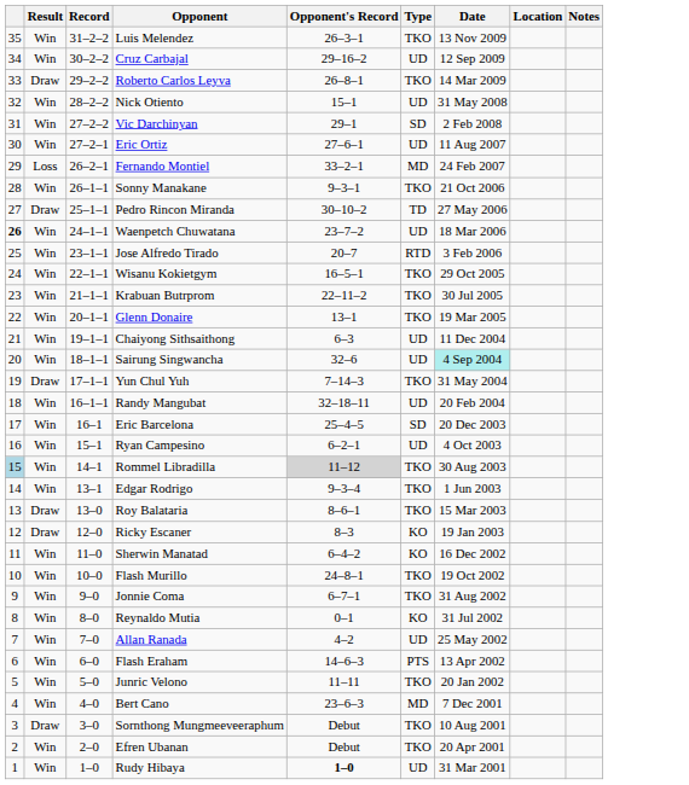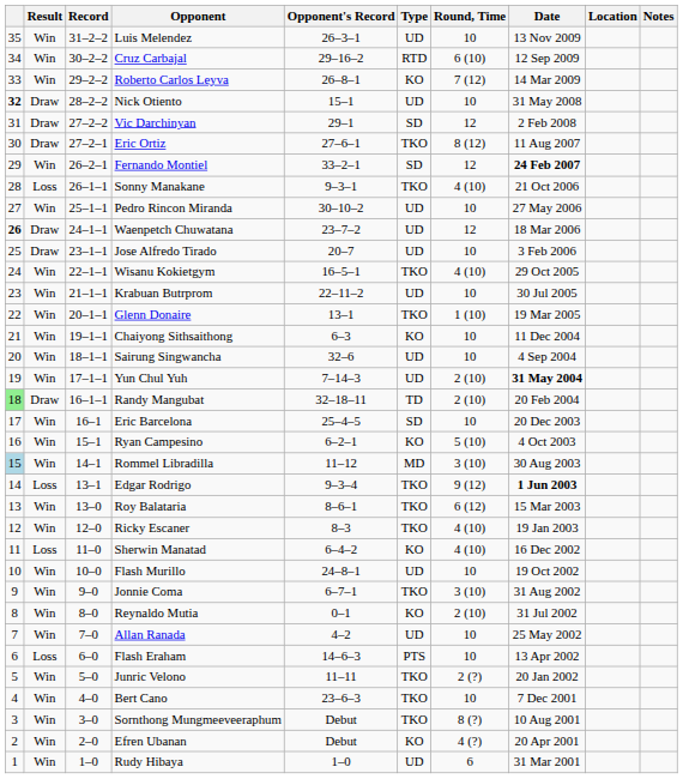+ column: Round, Time | 10 | 6 (10) | 7 (12) | 10 | 12 | 8 (12) | 12 | 4 (10) | 10 | 12 | 10 | 4 (10) | 10 | 1 (10) | 10 | 10 | 2 (10) | 2 (10) | 10 | 5 (10) | 3 (10) | 9 (12) | 6 (12) | 4 (10) | 4 (10) | 10 | 3 (10) | 2 (10) | 10 | 10 | 2 (?) | 10 | 8 (?) | 4 (?) | 6
Luis Melendez | Type: TKO -> UD
Cruz Carbajal | Type: UD -> RTD
Roberto Carlos Leyva | Result: Draw -> Win
Roberto Carlos Leyva | Type: TKO -> KO
Nick Otiento | column 1: normal -> bold
Nick Otiento | Result: Win -> Draw
Vic Darchinyan | Result: Win -> Draw
Eric Ortiz | Result: Win -> Draw
Eric Ortiz | Type: UD -> TKO
Fernando Montiel | Result: Loss -> Win
Fernando Montiel | Type: MD -> SD
Fernando Montiel | Date: normal -> bold
Sonny Manakane | Result: Win -> Loss
Pedro Rincon Miranda | Result: Draw -> Win
Pedro Rincon Miranda | Type: TD -> UD
Waenpetch Chuwatana | Result: Win -> Draw
Jose Alfredo Tirado | Result: Win -> Draw
Jose Alfredo Tirado | Type: RTD -> UD
Krabuan Butrprom | Type: TKO -> UD
Chaiyong Sithsaithong | Type: UD -> KO
Sairung Singwancha | Date: paleturquoise background -> no background
Yun Chul Yuh | Result: Draw -> Win
Yun Chul Yuh | Type: TKO -> UD
Yun Chul Yuh | Date: normal -> bold
Randy Mangubat | column 1: no background -> lightgreen background
Randy Mangubat | Result: Win -> Draw
Randy Mangubat | Type: UD -> TD
Ryan Campesino | Type: UD -> KO
Rommel Libradilla | Opponent's Record: lightgrey background -> no background
Rommel Libradilla | Type: TKO -> MD
Edgar Rodrigo | Result: Win -> Loss
Edgar Rodrigo | Date: normal -> bold
Roy Balataria | Result: Draw -> Win
Ricky Escaner | Result: Draw -> Win
Ricky Escaner | Type: KO -> TKO
Sherwin Manatad | Result: Win -> Loss
Flash Murillo | Type: TKO -> UD
Flash Eraham | Result: Win -> Loss
Bert Cano | Type: MD -> TKO
Sornthong Mungmeeveeraphum | Result: Draw -> Win
Efren Ubanan | Type: TKO -> KO
Rudy Hibaya | Opponent's Record: bold -> normal
